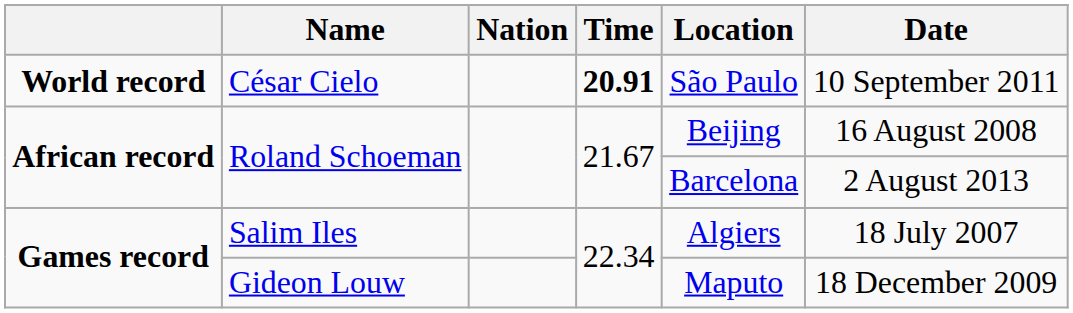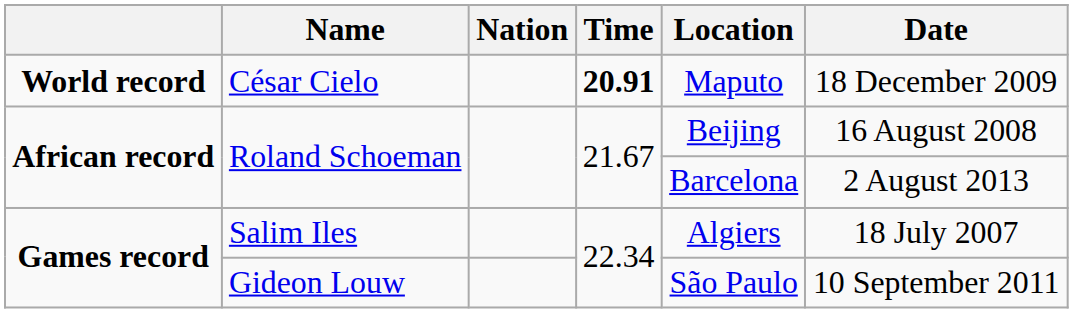César Cielo | Location: São Paulo -> Maputo
César Cielo | Date: 10 September 2011 -> 18 December 2009
Gideon Louw | Location: Maputo -> São Paulo
Gideon Louw | Date: 18 December 2009 -> 10 September 2011
